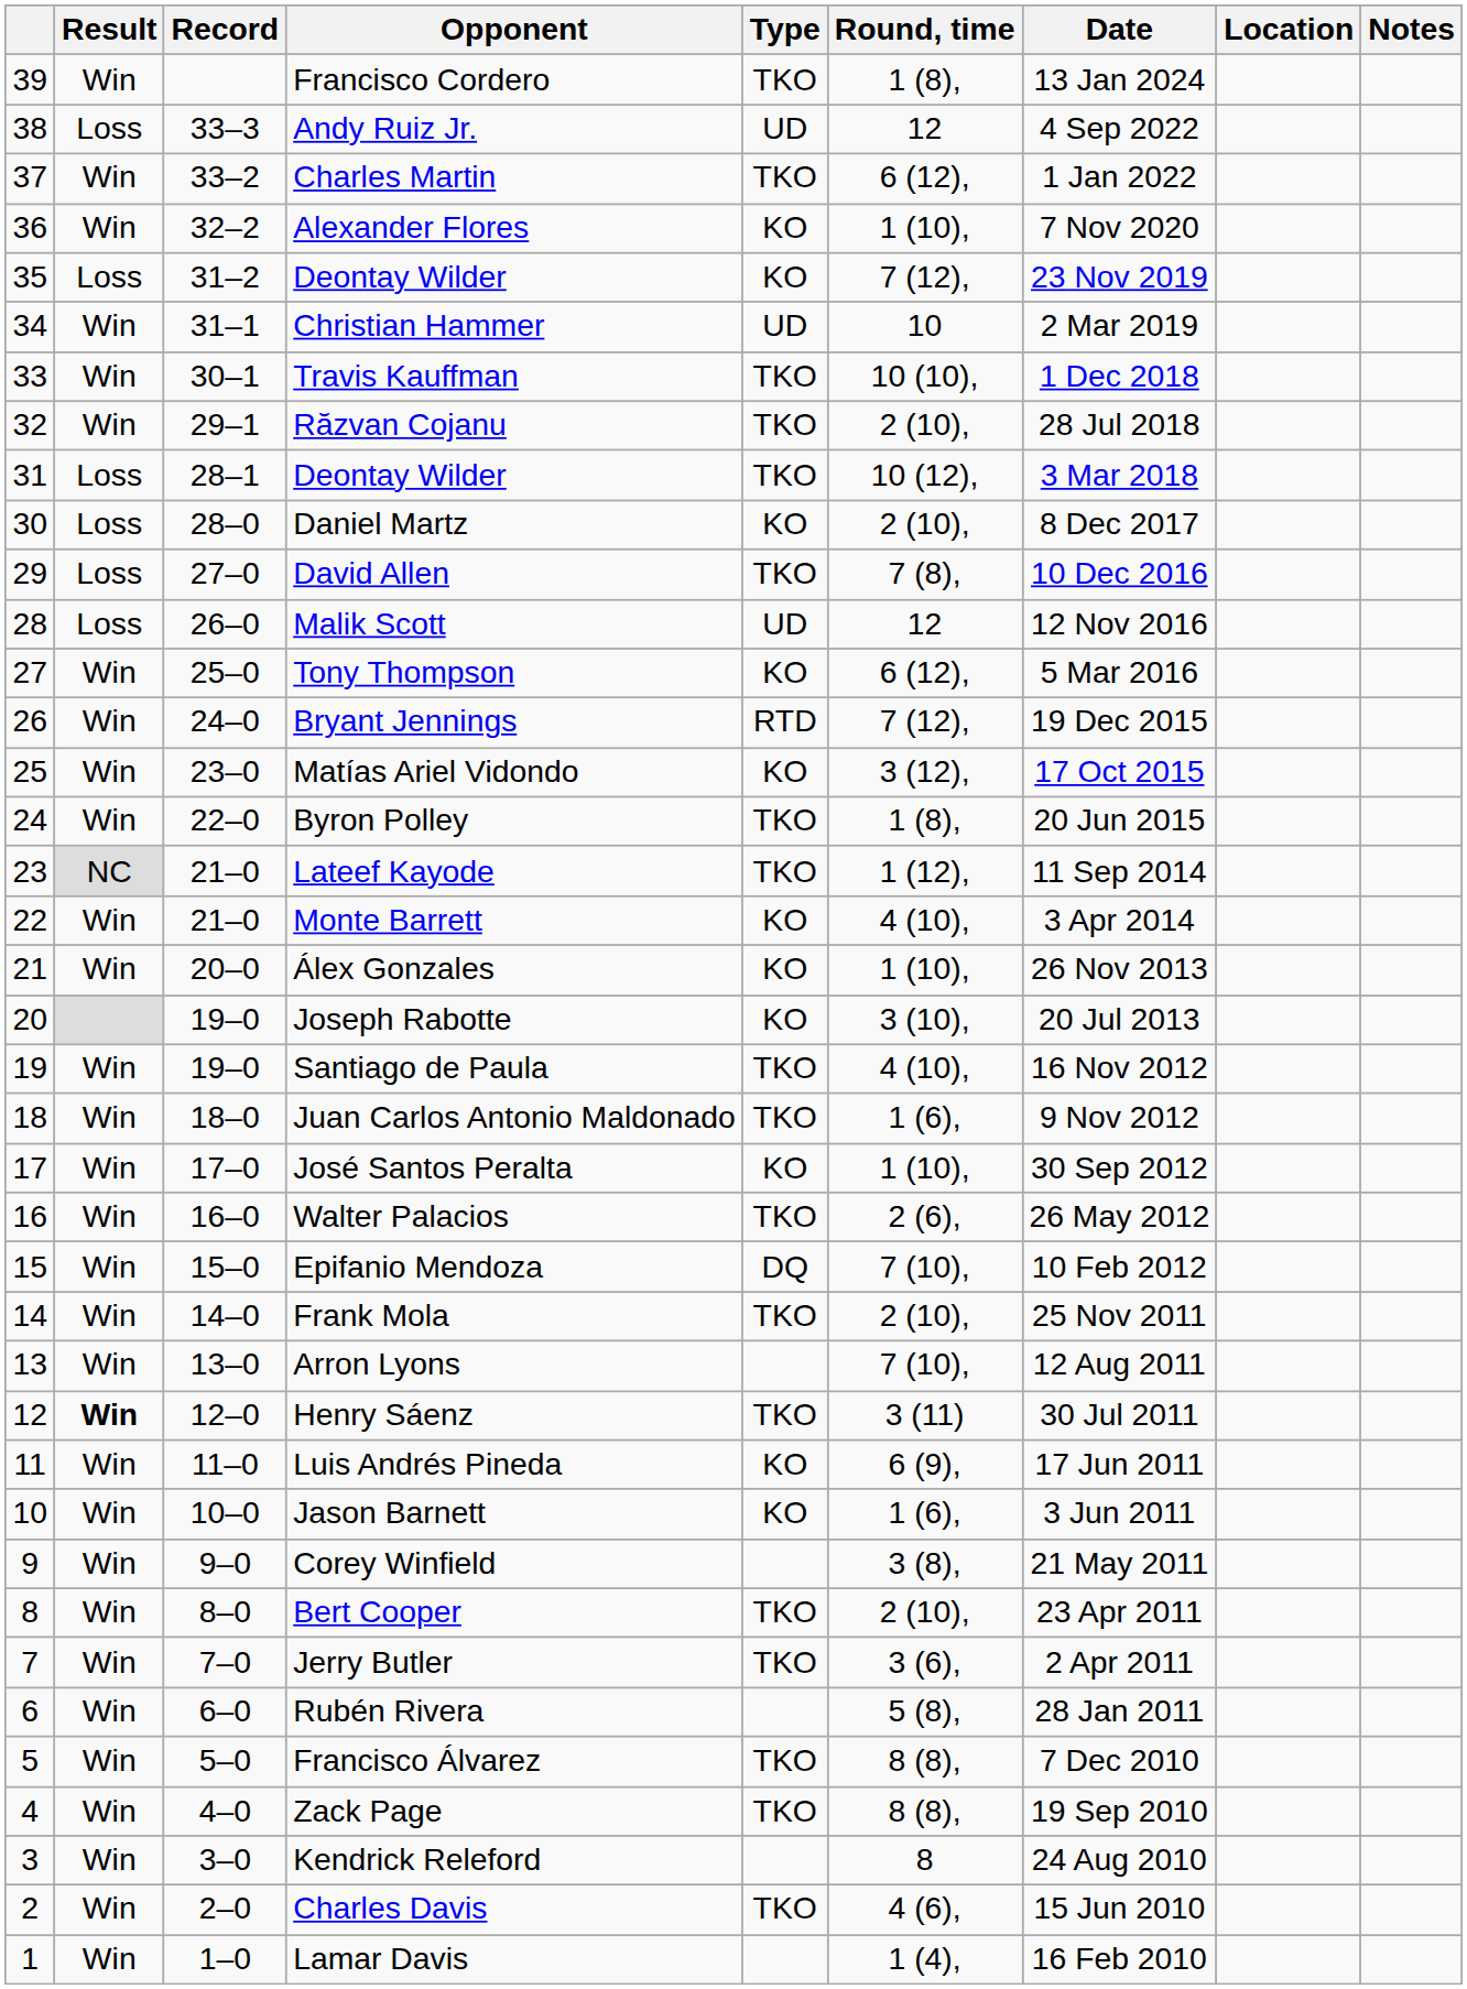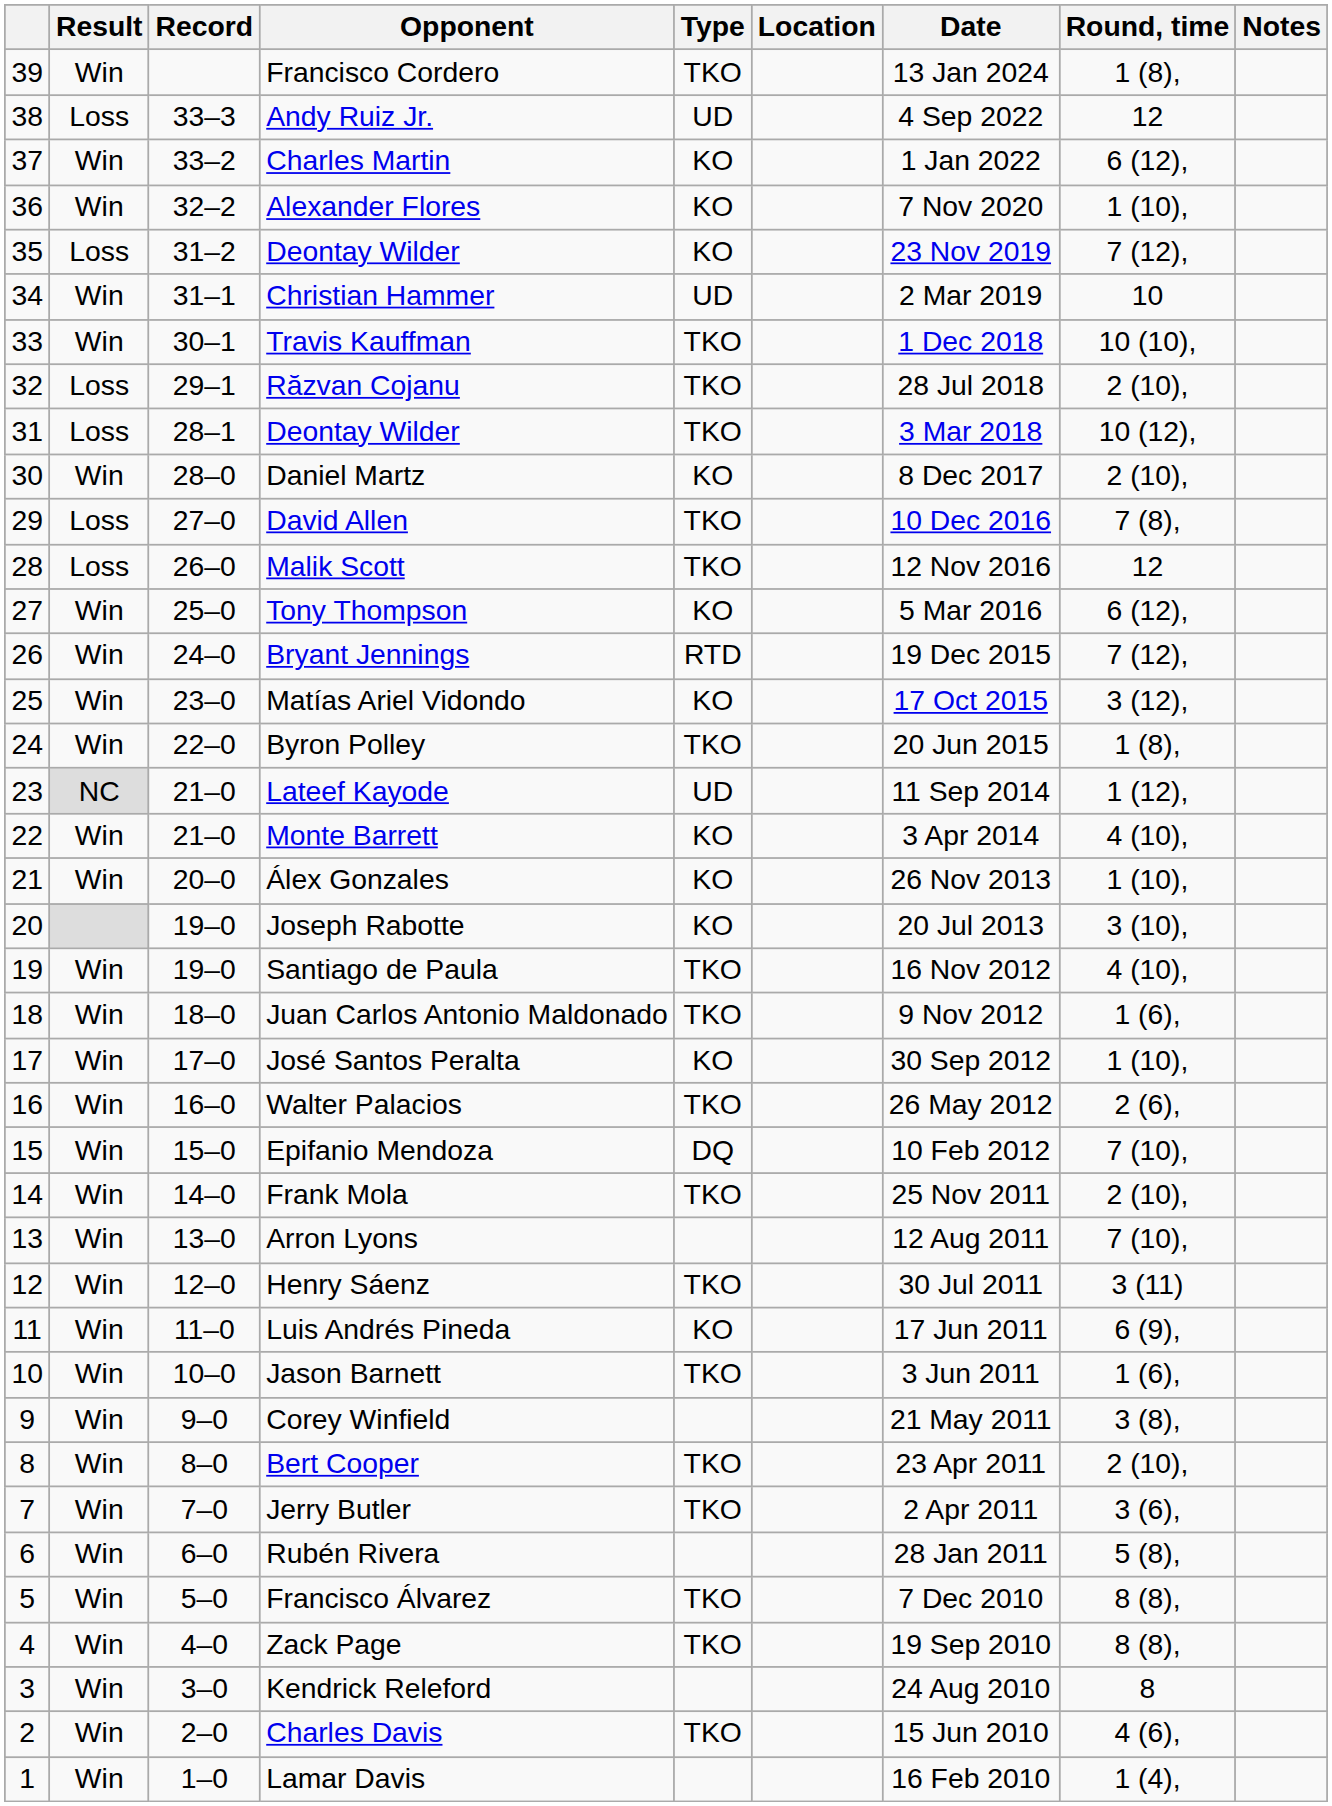columns swapped: Round, time <-> Location
Charles Martin | Type: TKO -> KO
Răzvan Cojanu | Result: Win -> Loss
Daniel Martz | Result: Loss -> Win
Malik Scott | Type: UD -> TKO
Lateef Kayode | Type: TKO -> UD
Henry Sáenz | Result: bold -> normal
Jason Barnett | Type: KO -> TKO
